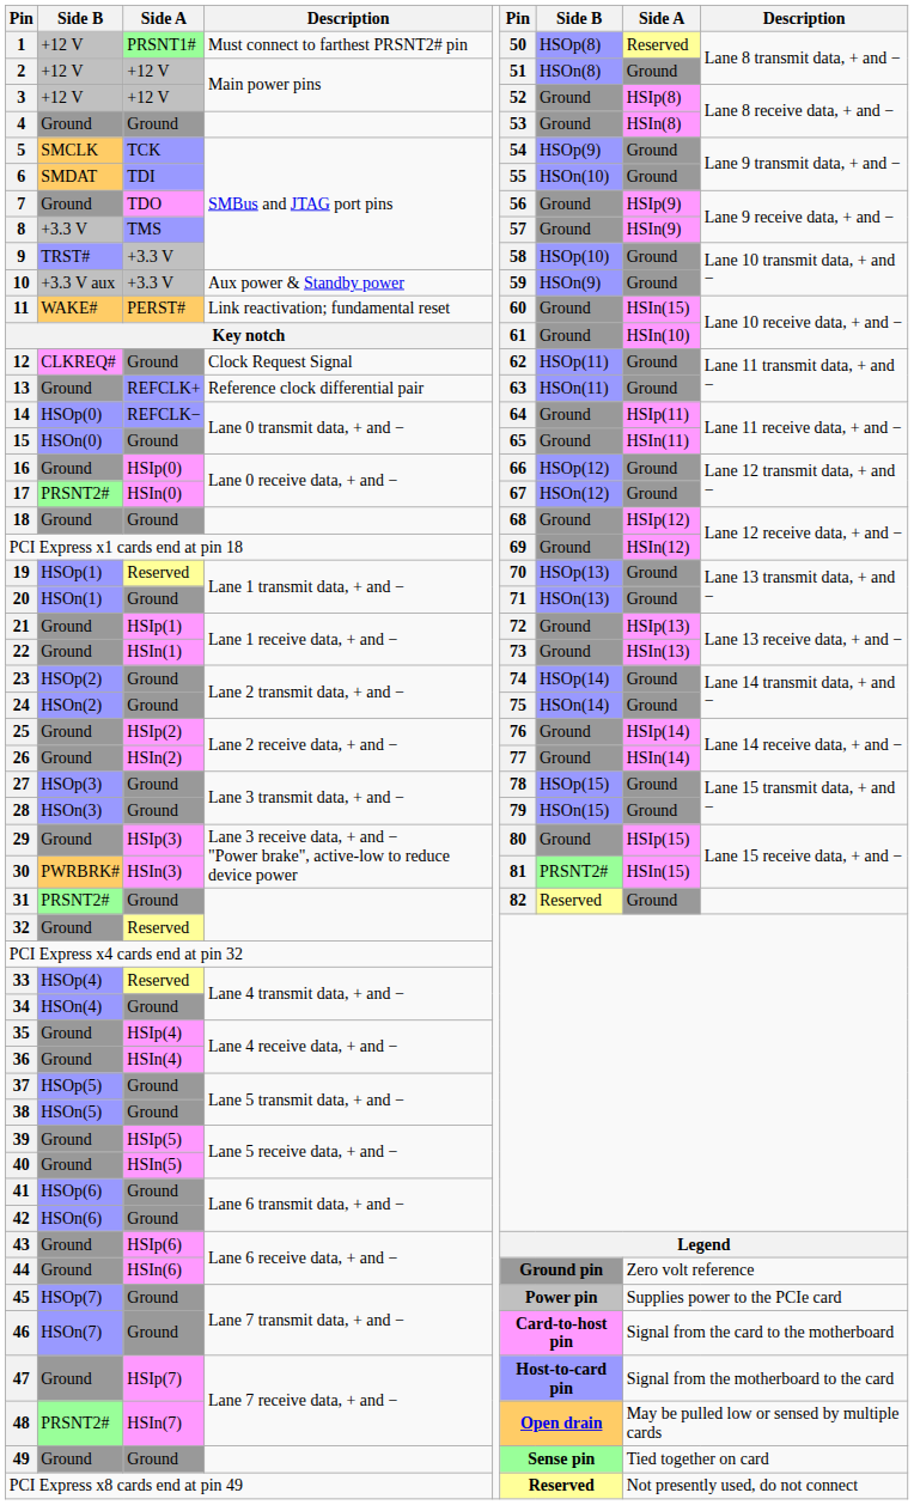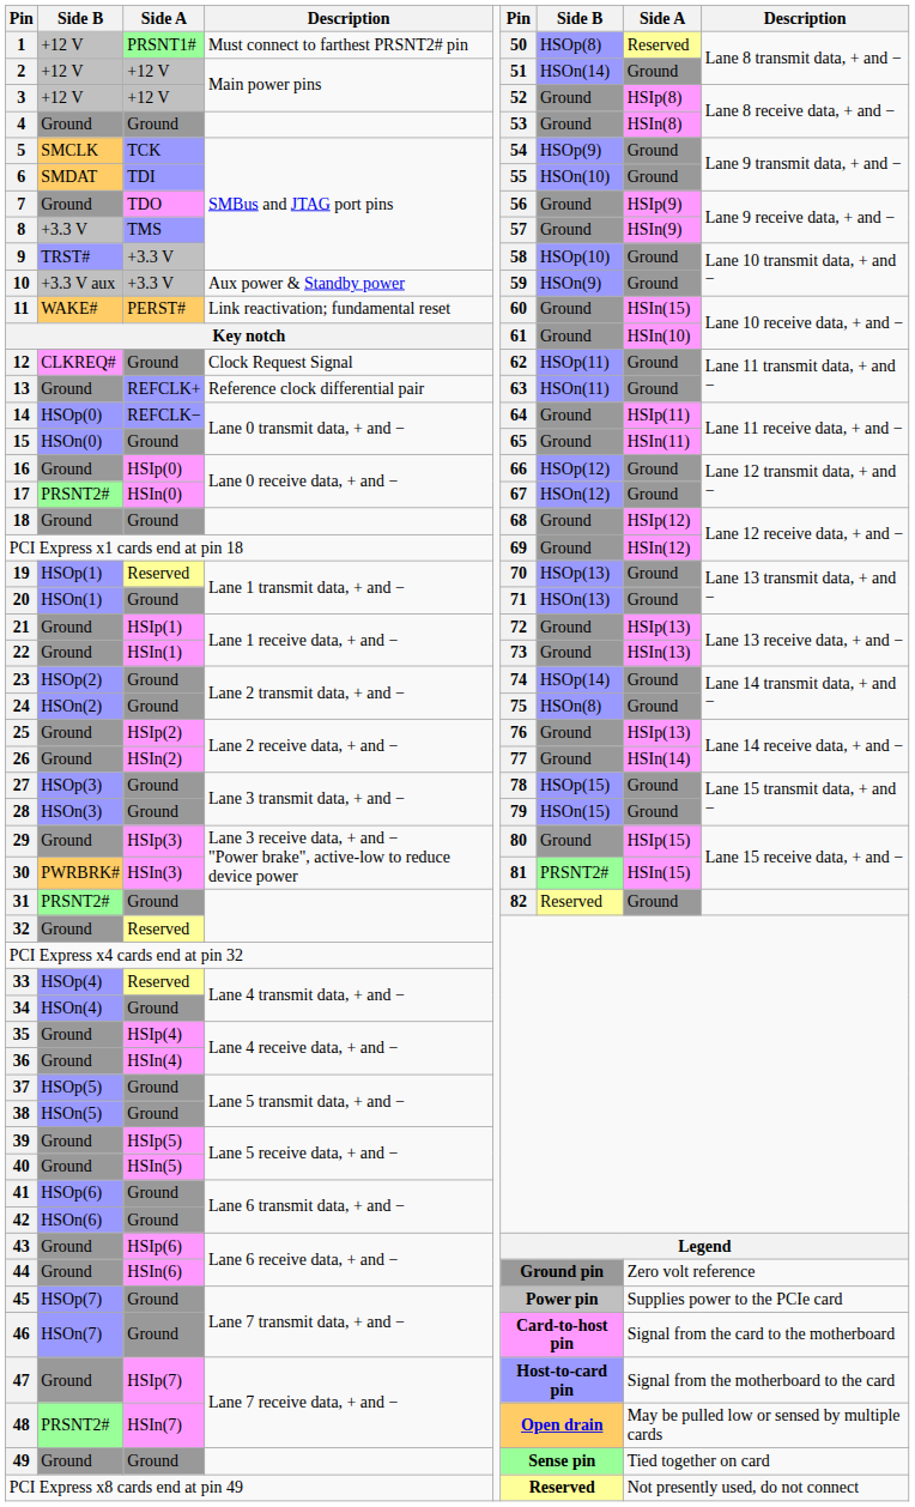2 | column 7: HSOn(8) -> HSOn(14)
24 | column 7: HSOn(14) -> HSOn(8)
25 | column 8: HSIp(14) -> HSIp(13)
